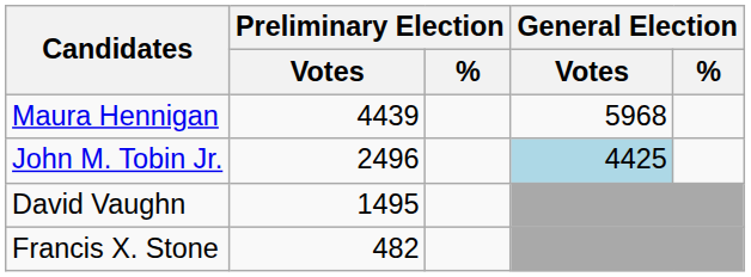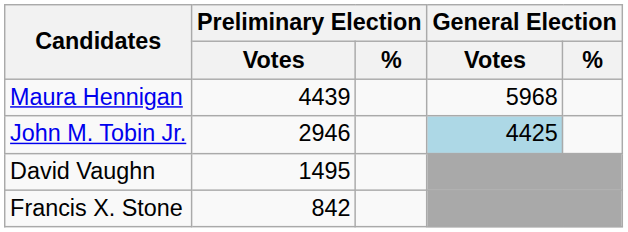John M. Tobin Jr. | Preliminary Election / Votes: 2496 -> 2946
Francis X. Stone | Preliminary Election / Votes: 482 -> 842
